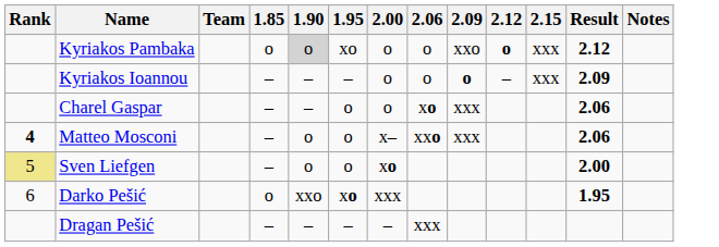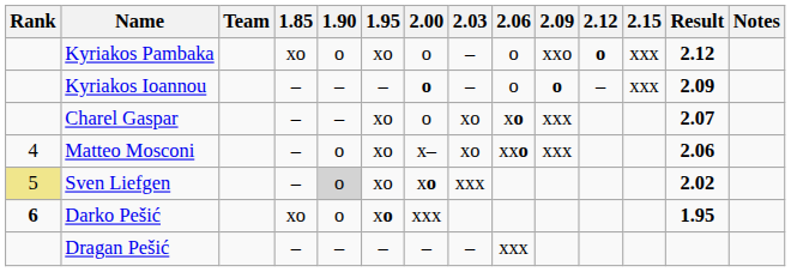+ column: 2.03 | – | – | xo | xo | xxx | –
Kyriakos Pambaka | 1.85: o -> xo
Kyriakos Pambaka | 1.90: lightgrey background -> no background
Kyriakos Ioannou | 2.00: normal -> bold
Charel Gaspar | 1.95: o -> xo
Charel Gaspar | Result: 2.06 -> 2.07
Matteo Mosconi | Rank: bold -> normal
Matteo Mosconi | 1.95: o -> xo
Sven Liefgen | 1.90: no background -> lightgrey background
Sven Liefgen | 1.95: o -> xo
Sven Liefgen | Result: 2.00 -> 2.02
Darko Pešić | Rank: normal -> bold
Darko Pešić | 1.85: o -> xo
Darko Pešić | 1.90: xxo -> o
